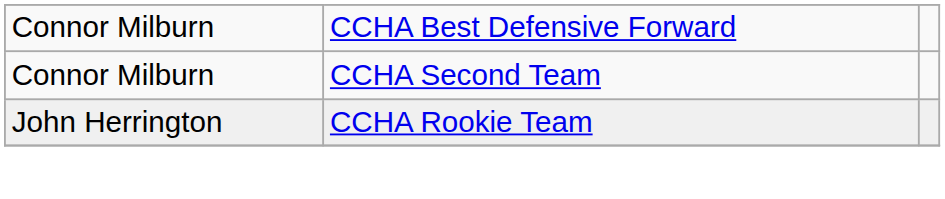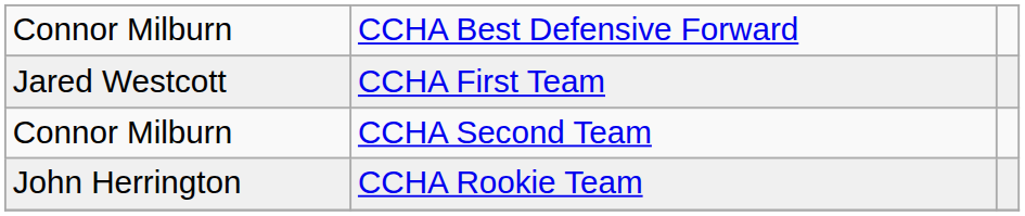+ row: Jared Westcott | CCHA First Team
